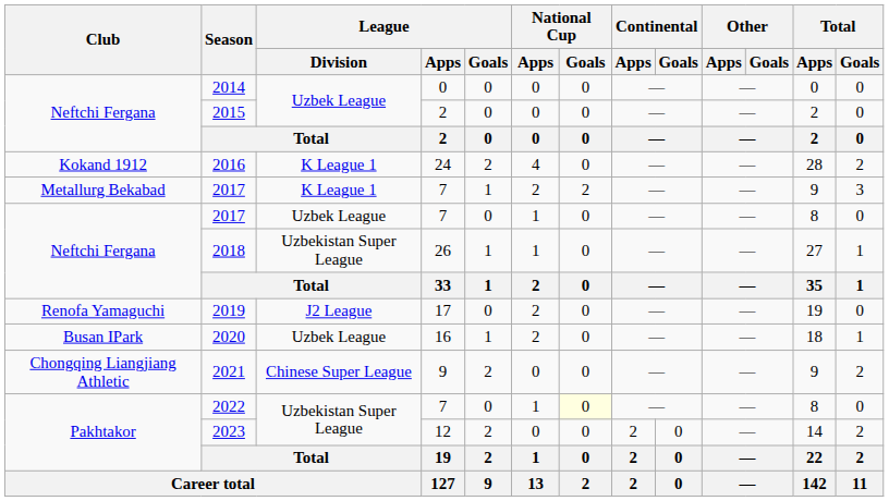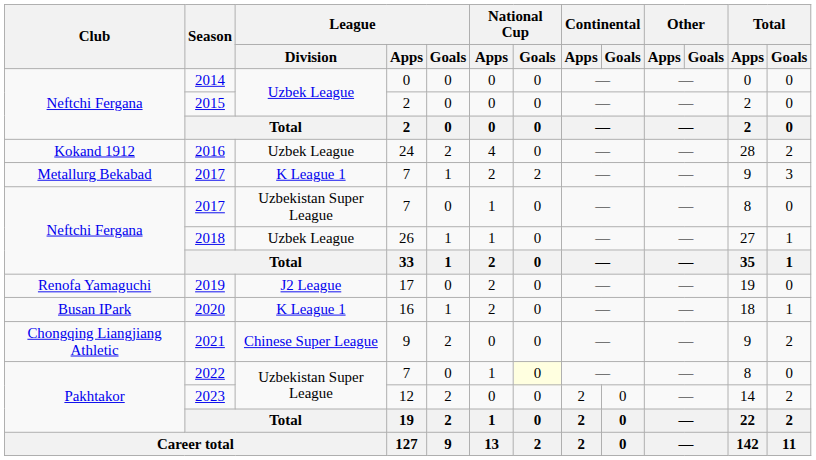2016 | League / Division: K League 1 -> Uzbek League
Neftchi Fergana / 2017 | League / Division: Uzbek League -> Uzbekistan Super League
2018 | League / Division: Uzbekistan Super League -> Uzbek League
2020 | League / Division: Uzbek League -> K League 1
